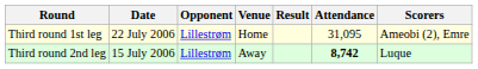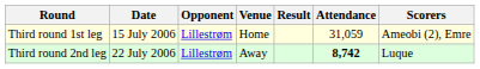Third round 1st leg | Date: 22 July 2006 -> 15 July 2006
Third round 1st leg | Attendance: 31,095 -> 31,059
Third round 2nd leg | Date: 15 July 2006 -> 22 July 2006
